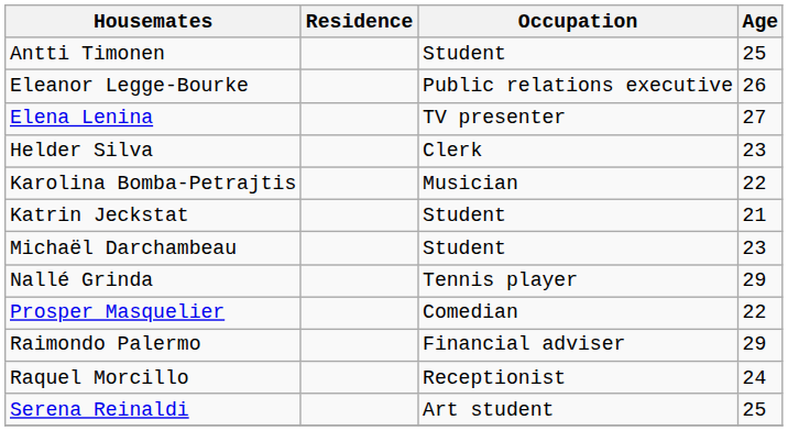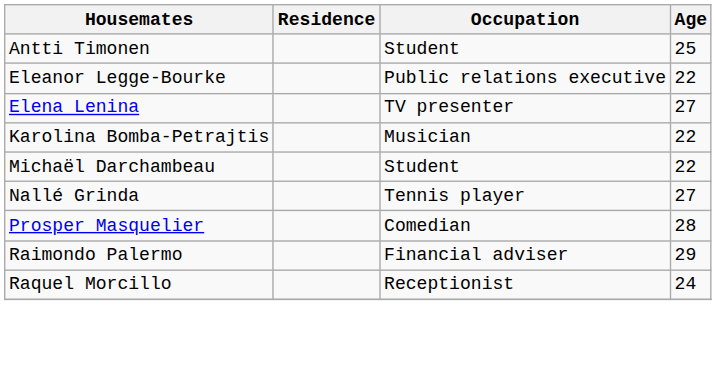Eleanor Legge-Bourke | Age: 26 -> 22
- row: Helder Silva | Clerk | 23
- row: Katrin Jeckstat | Student | 21
Michaël Darchambeau | Age: 23 -> 22
Nallé Grinda | Age: 29 -> 27
Prosper Masquelier | Age: 22 -> 28
- row: Serena Reinaldi | Art student | 25
